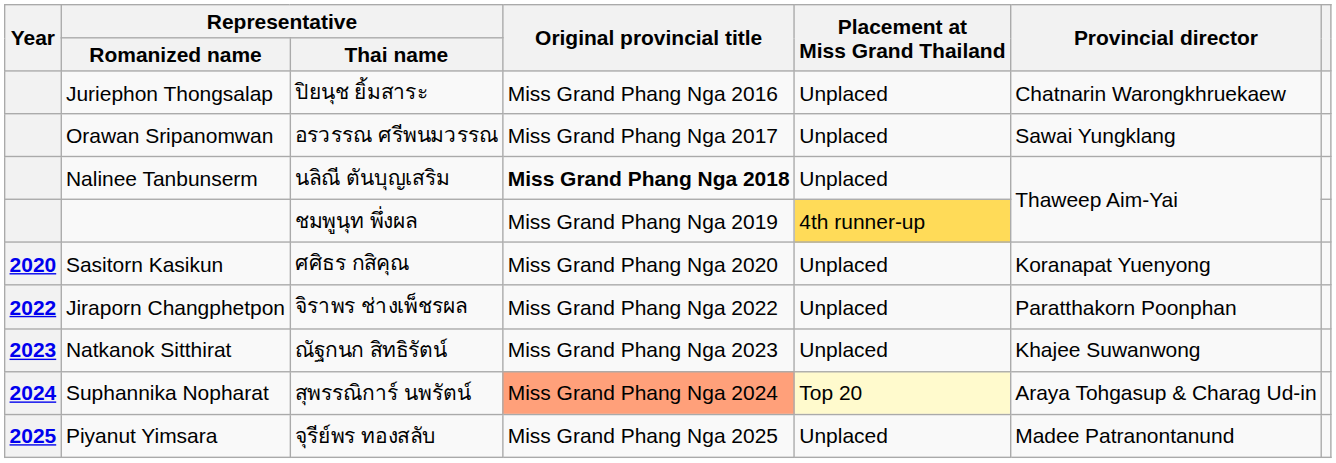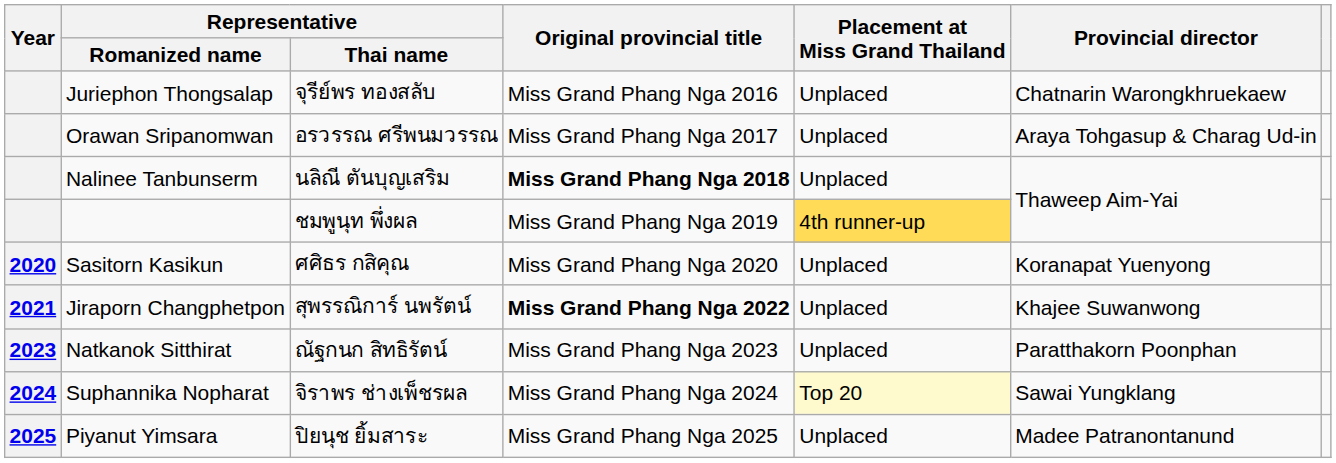Juriephon Thongsalap | Representative / Thai name: ปิยนุช ยิ้มสาระ -> จุรีย์พร ทองสลับ
Orawan Sripanomwan | Provincial director: Sawai Yungklang -> Araya Tohgasup & Charag Ud-in
Jiraporn Changphetpon | Year: 2022 -> 2021
Jiraporn Changphetpon | Representative / Thai name: จิราพร ช่างเพ็ชรผล -> สุพรรณิการ์ นพรัตน์
Jiraporn Changphetpon | Original provincial title: normal -> bold
Jiraporn Changphetpon | Provincial director: Paratthakorn Poonphan -> Khajee Suwanwong
Natkanok Sitthirat | Provincial director: Khajee Suwanwong -> Paratthakorn Poonphan
Suphannika Nopharat | Representative / Thai name: สุพรรณิการ์ นพรัตน์ -> จิราพร ช่างเพ็ชรผล
Suphannika Nopharat | Original provincial title: lightsalmon background -> no background
Suphannika Nopharat | Provincial director: Araya Tohgasup & Charag Ud-in -> Sawai Yungklang
Piyanut Yimsara | Representative / Thai name: จุรีย์พร ทองสลับ -> ปิยนุช ยิ้มสาระ
